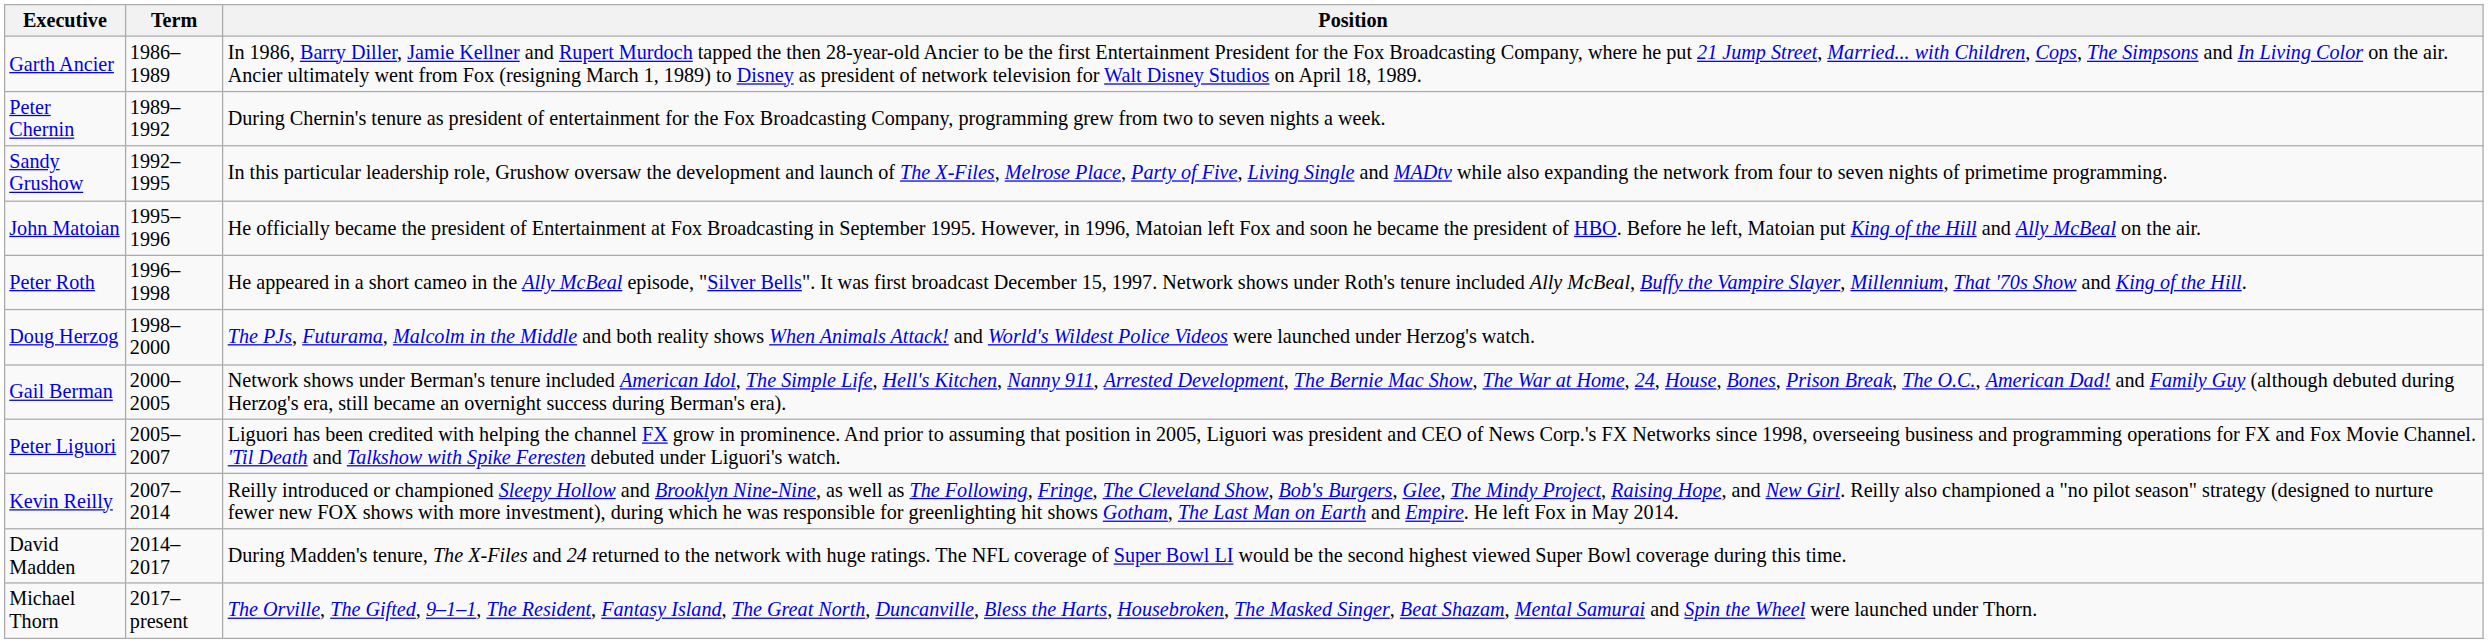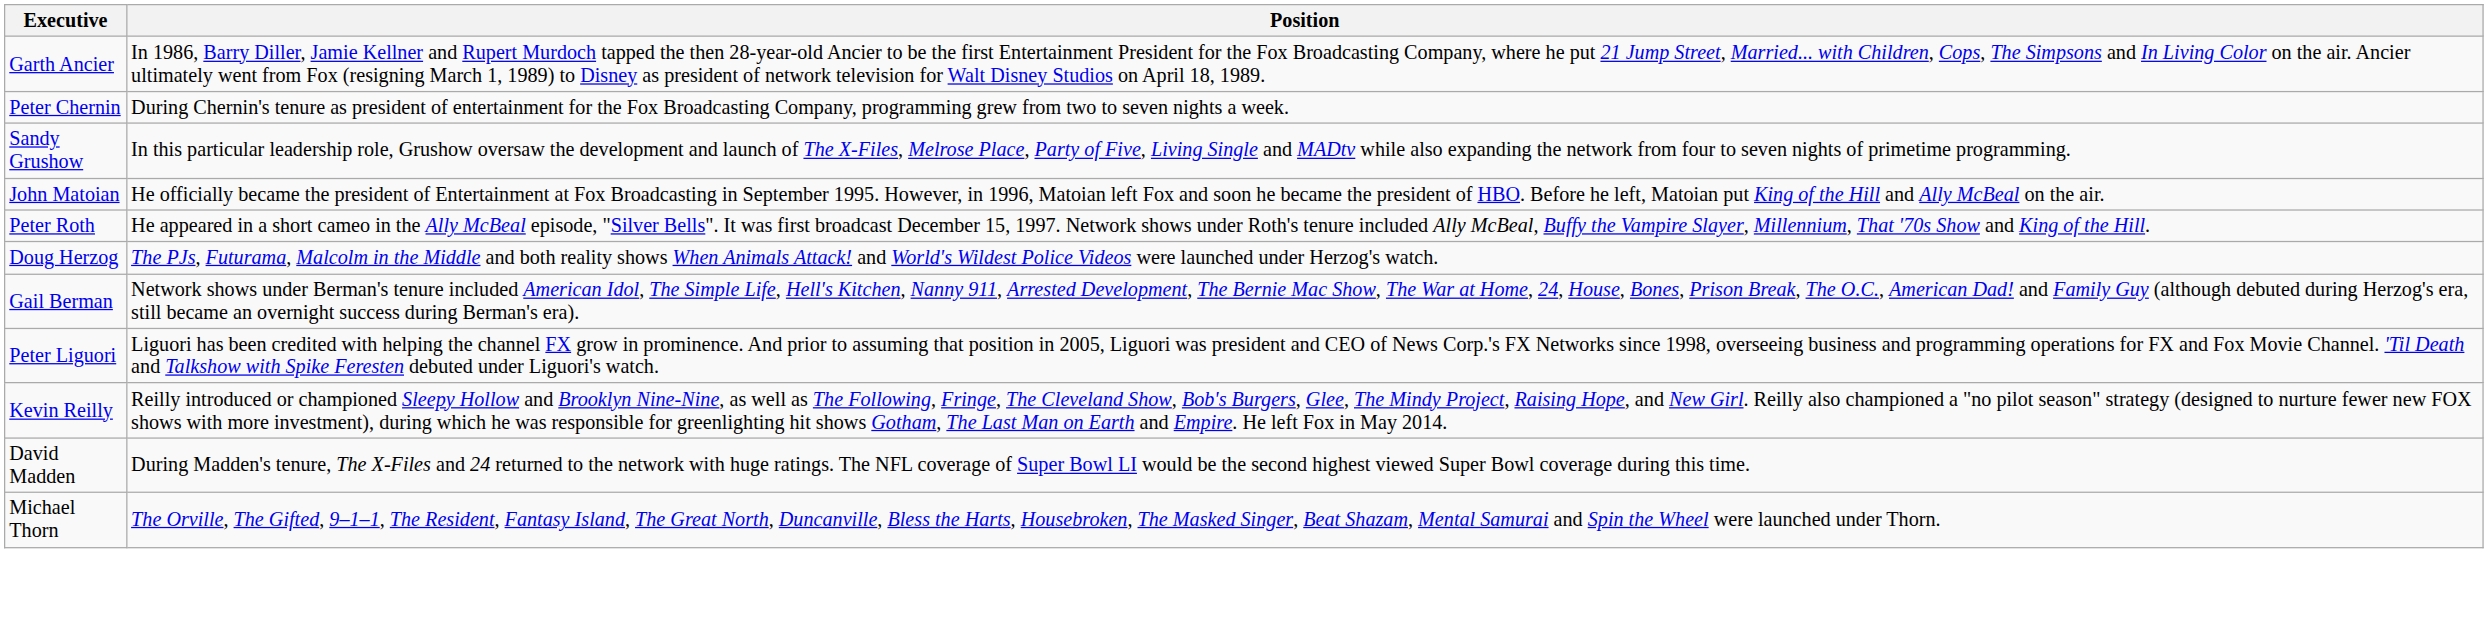- column: Term | 1986–1989 | 1989–1992 | 1992–1995 | 1995–1996 | 1996–1998 | 1998–2000 | 2000–2005 | 2005–2007 | 2007–2014 | 2014–2017 | 2017–present
